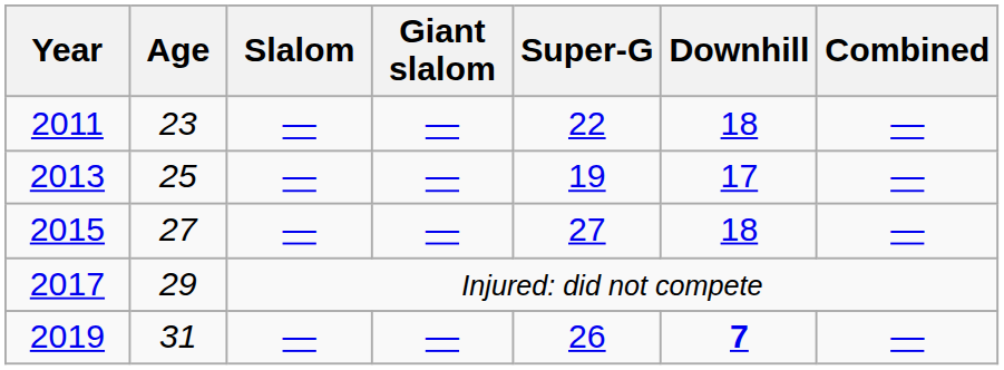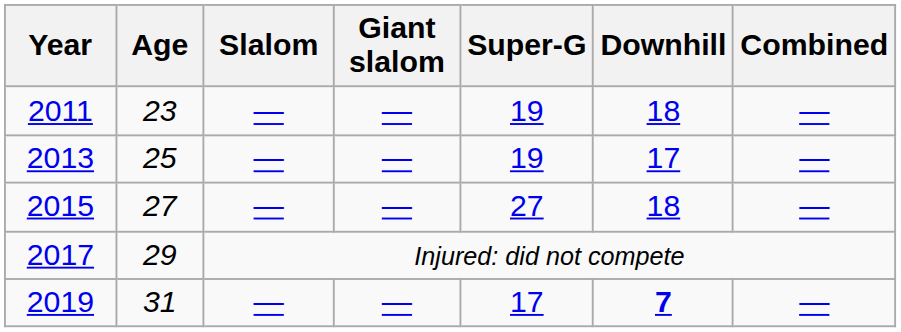2011 | Super-G: 22 -> 19
2019 | Super-G: 26 -> 17
